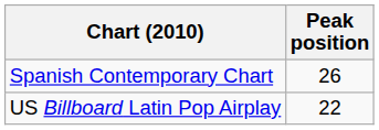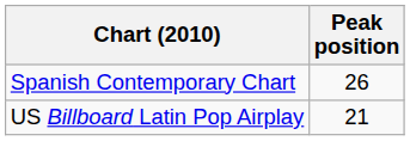US Billboard Latin Pop Airplay | Peak position: 22 -> 21
